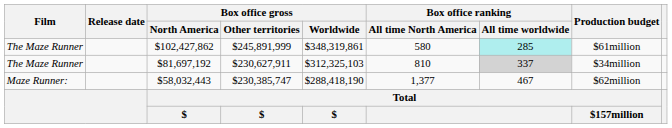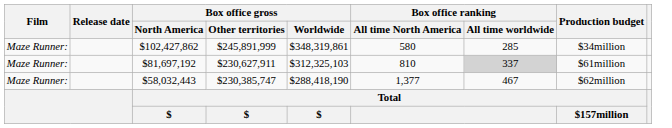$102,427,862 | Film: The Maze Runner -> Maze Runner:
$102,427,862 | Box office ranking / All time worldwide: paleturquoise background -> no background
$102,427,862 | Production budget: $61million -> $34million
$81,697,192 | Film: The Maze Runner -> Maze Runner:
$81,697,192 | Production budget: $34million -> $61million
